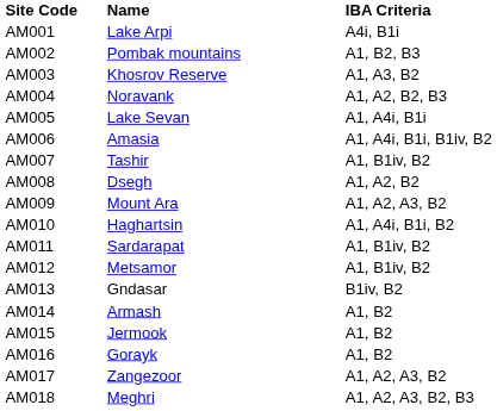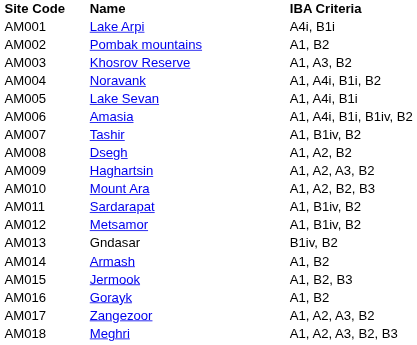AM002 | IBA Criteria: A1, B2, B3 -> A1, B2
AM004 | IBA Criteria: A1, A2, B2, B3 -> A1, A4i, B1i, B2
AM009 | Name: Mount Ara -> Haghartsin
AM010 | Name: Haghartsin -> Mount Ara
AM010 | IBA Criteria: A1, A4i, B1i, B2 -> A1, A2, B2, B3
AM015 | IBA Criteria: A1, B2 -> A1, B2, B3
